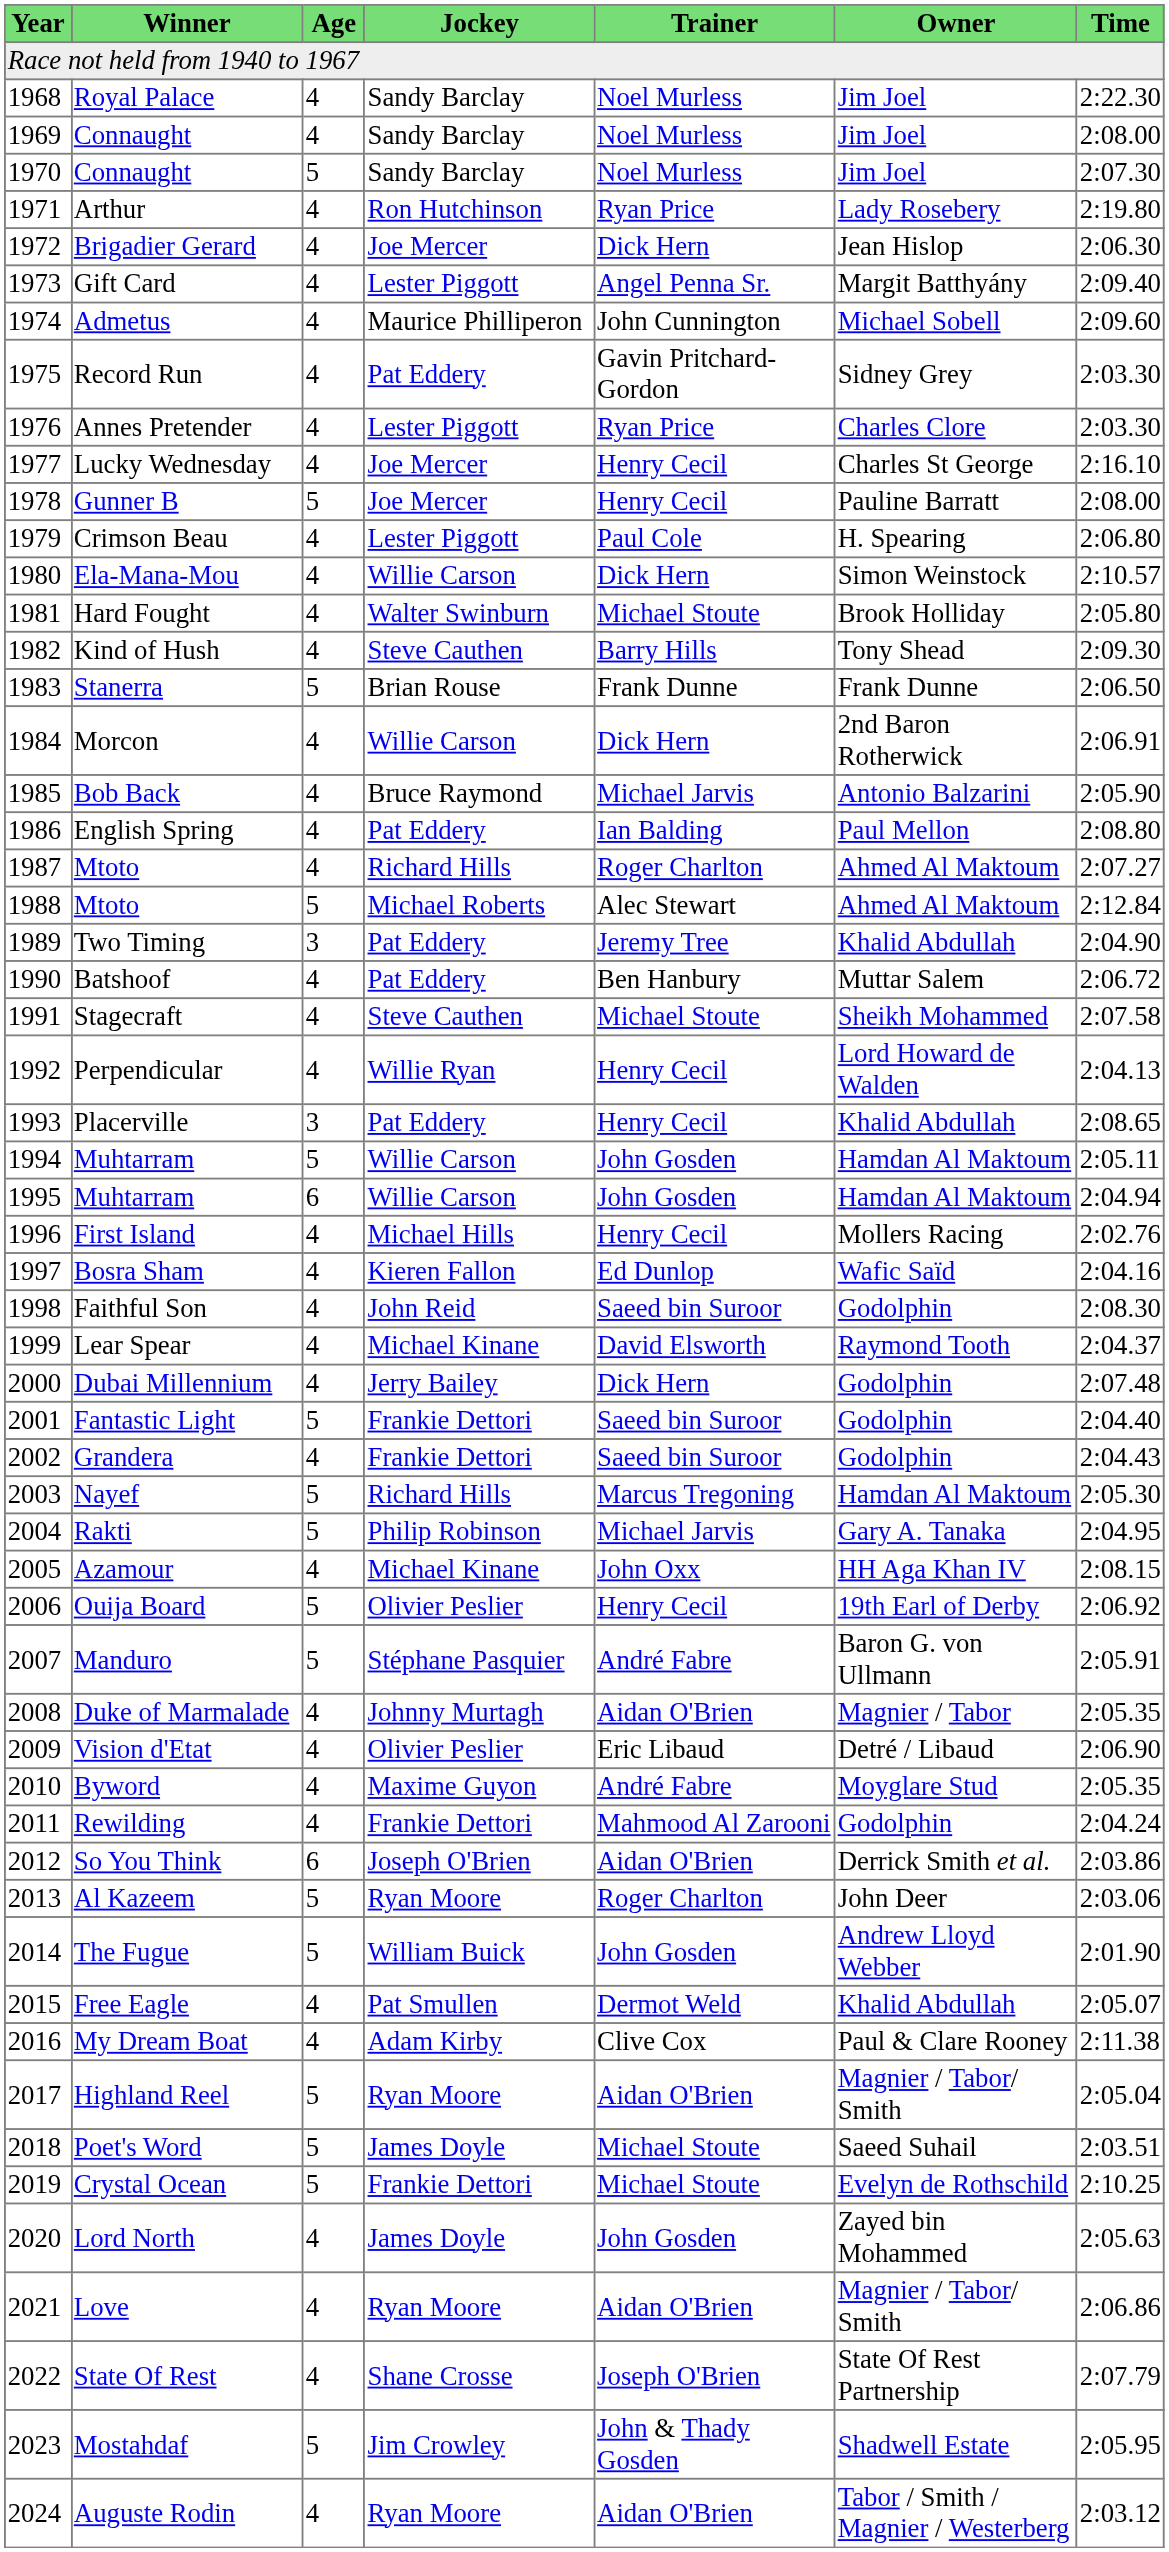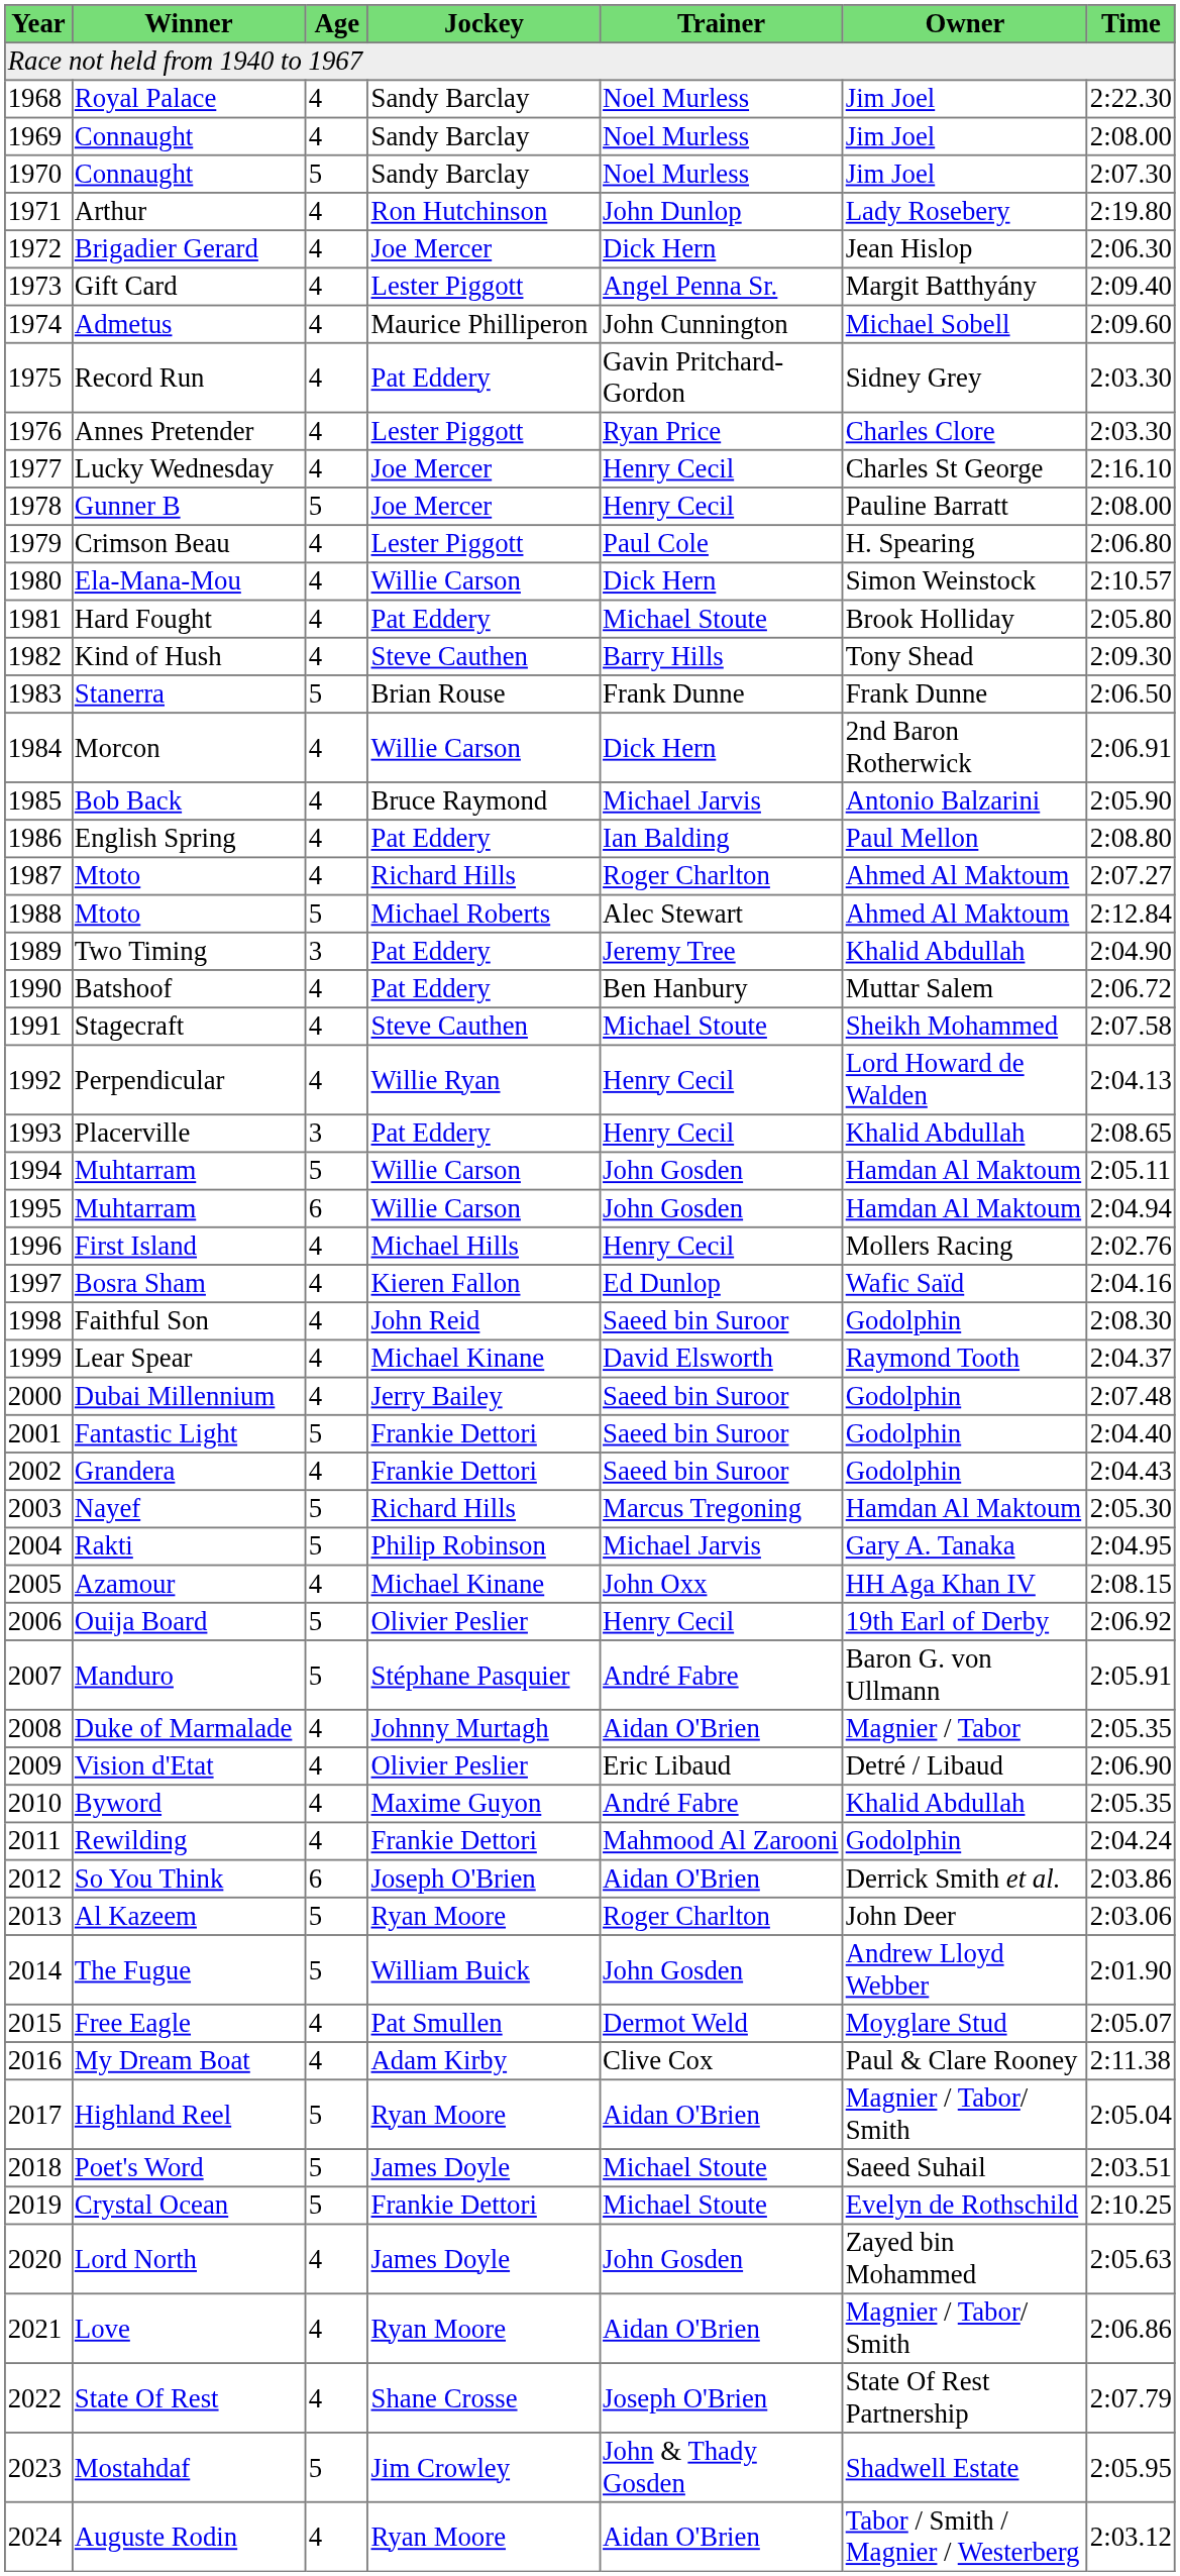Arthur | Trainer: Ryan Price -> John Dunlop
Hard Fought | Jockey: Walter Swinburn -> Pat Eddery
Dubai Millennium | Trainer: Dick Hern -> Saeed bin Suroor
Byword | Owner: Moyglare Stud -> Khalid Abdullah
Free Eagle | Owner: Khalid Abdullah -> Moyglare Stud
